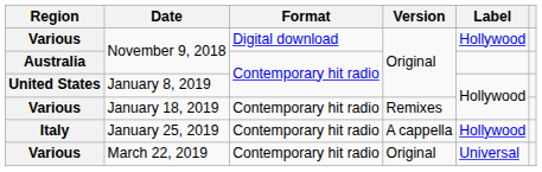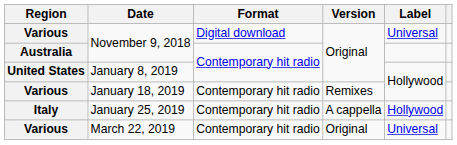Various / November 9, 2018 | Label: Hollywood -> Universal
